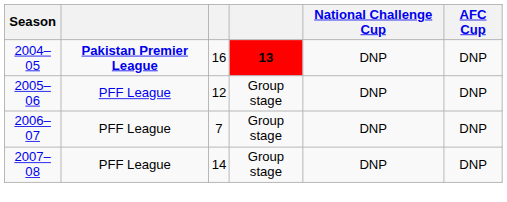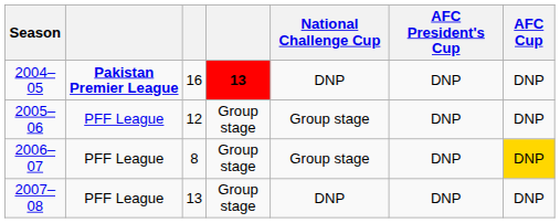+ column: AFC President's Cup | DNP | DNP | DNP | DNP
2005–06 | National Challenge Cup: DNP -> Group stage
2006–07 | column 3: 7 -> 8
2006–07 | National Challenge Cup: DNP -> Group stage
2006–07 | AFC Cup: no background -> gold background
2007–08 | column 3: 14 -> 13
